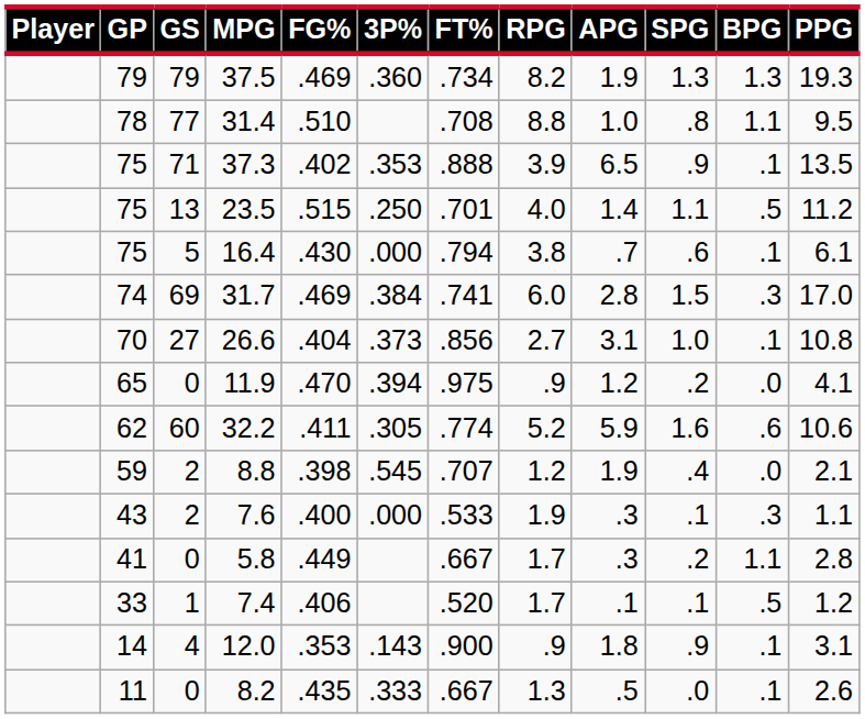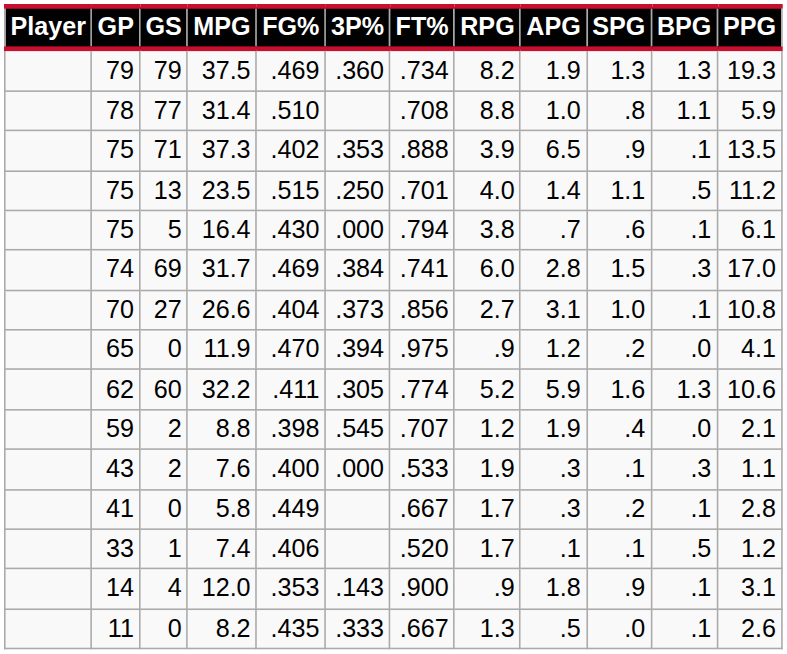31.4 | PPG: 9.5 -> 5.9
32.2 | BPG: .6 -> 1.3
5.8 | BPG: 1.1 -> .1
